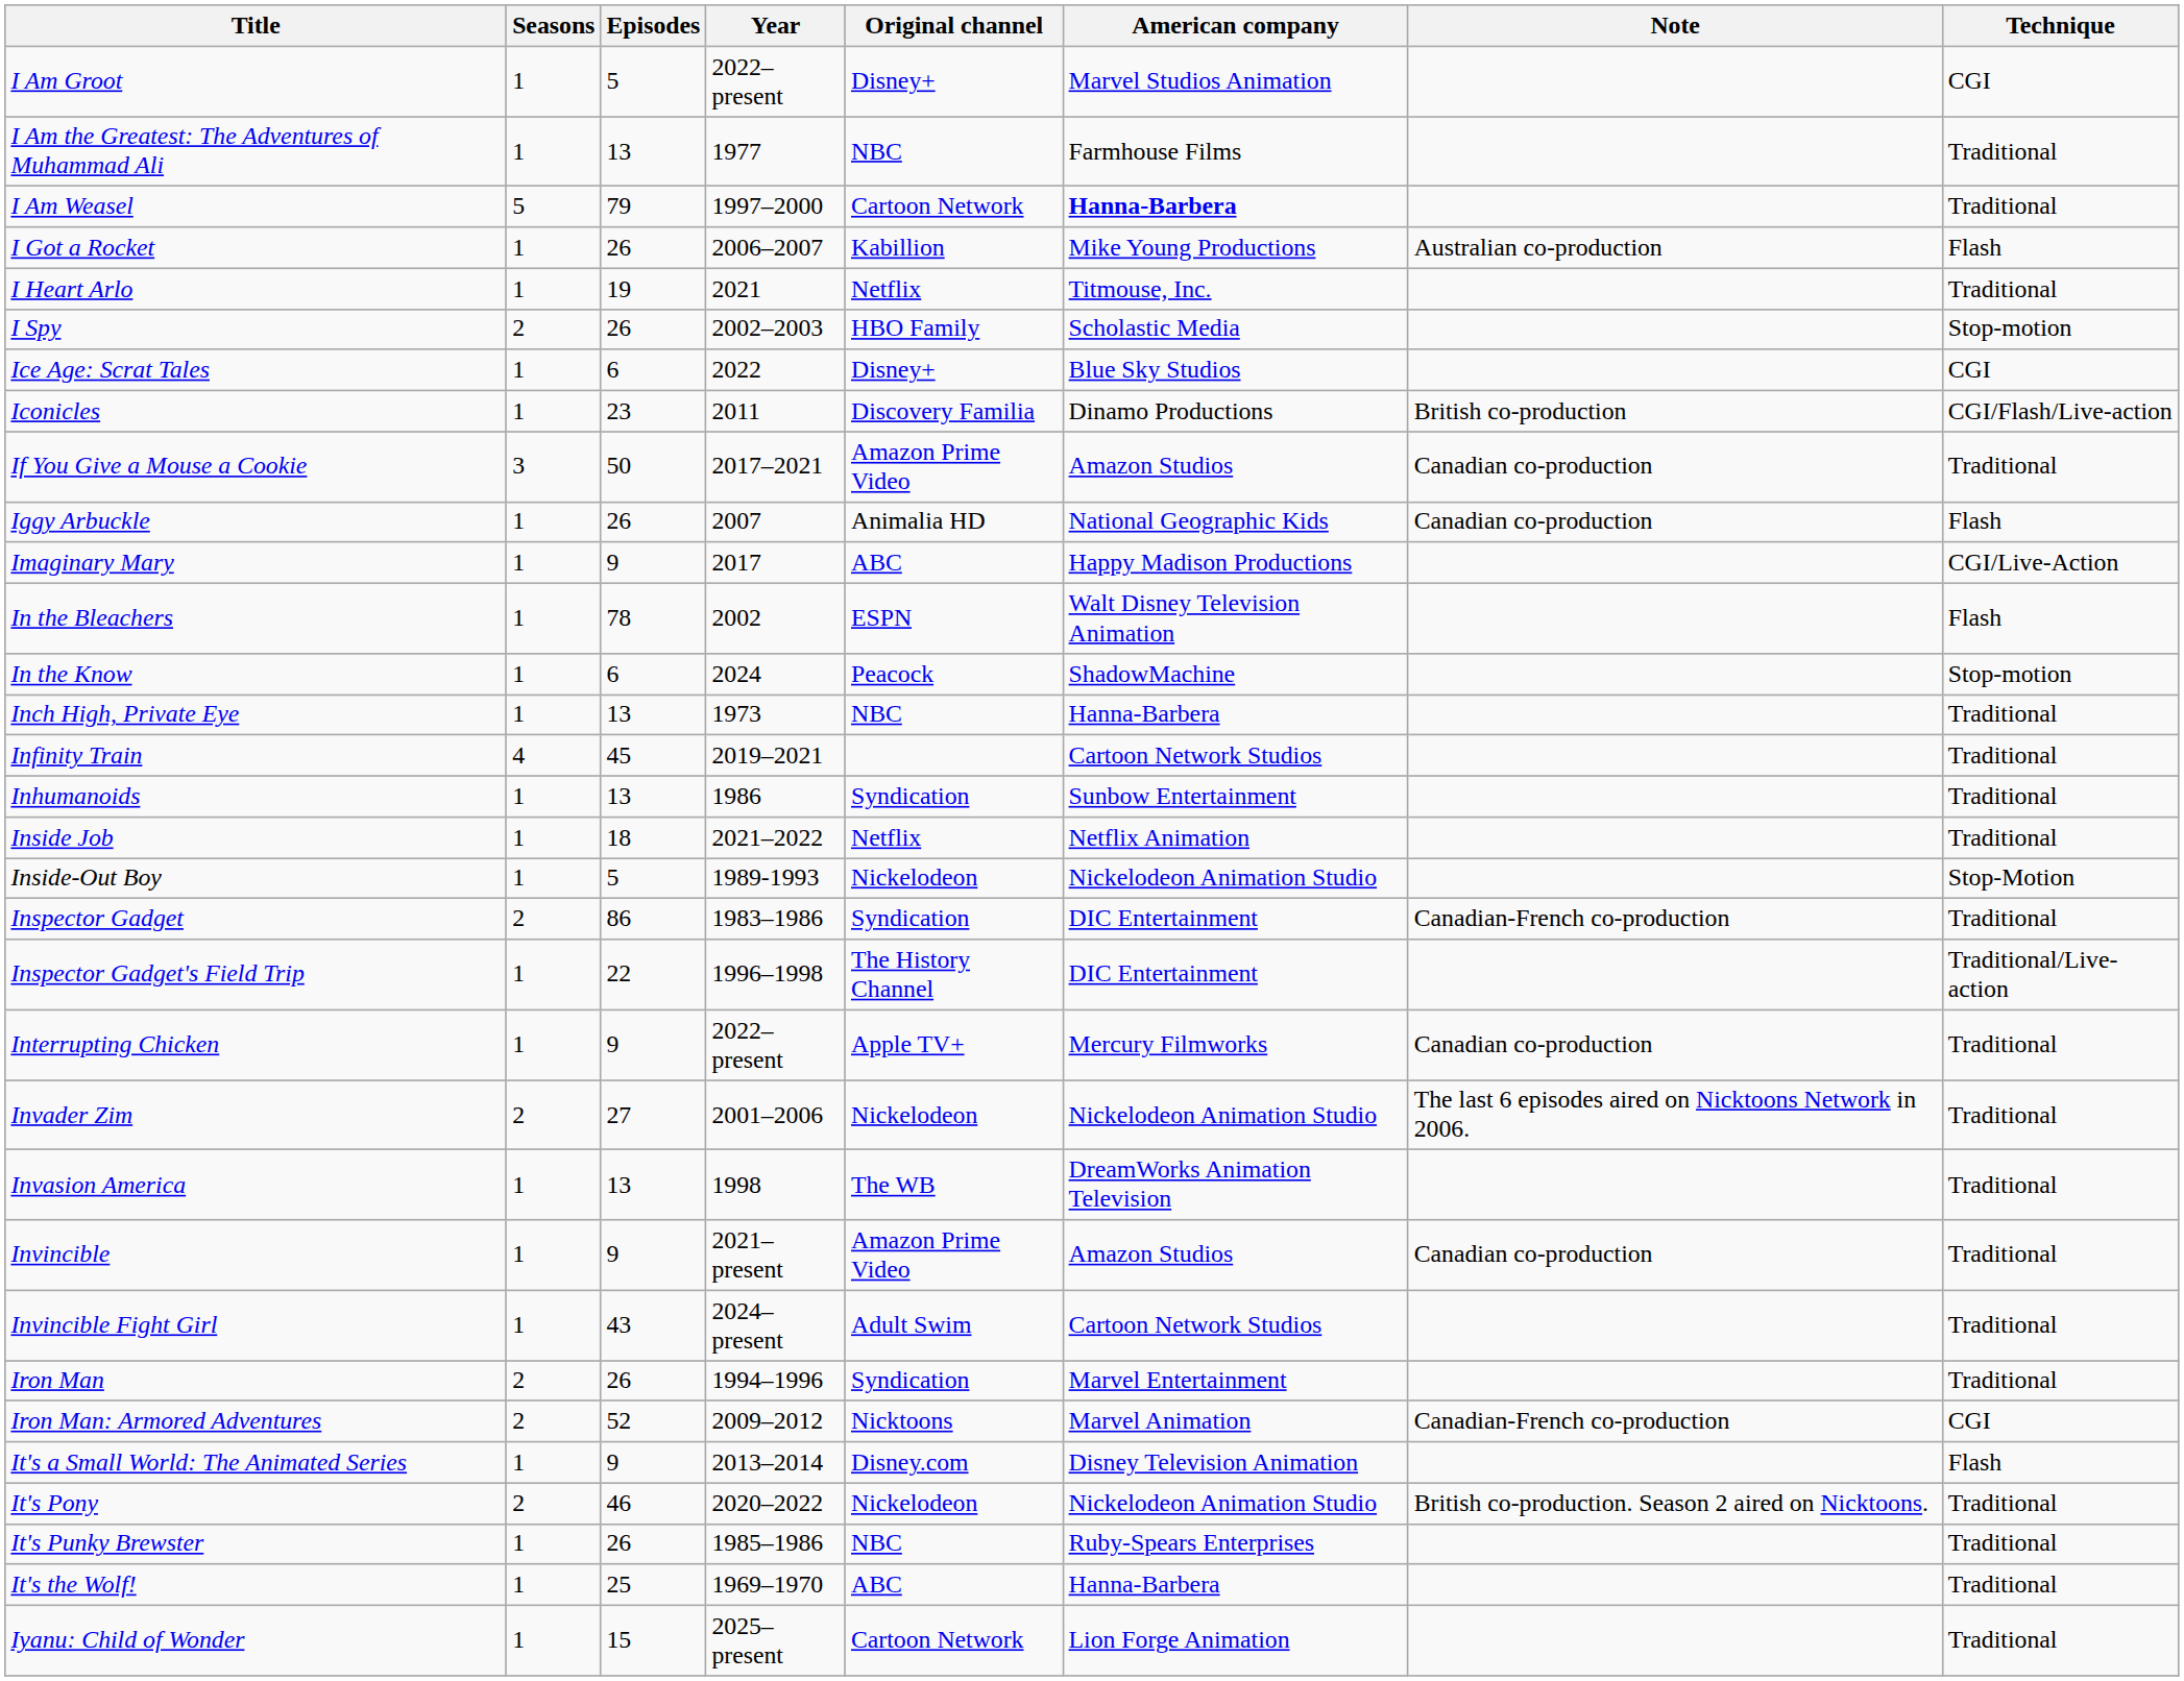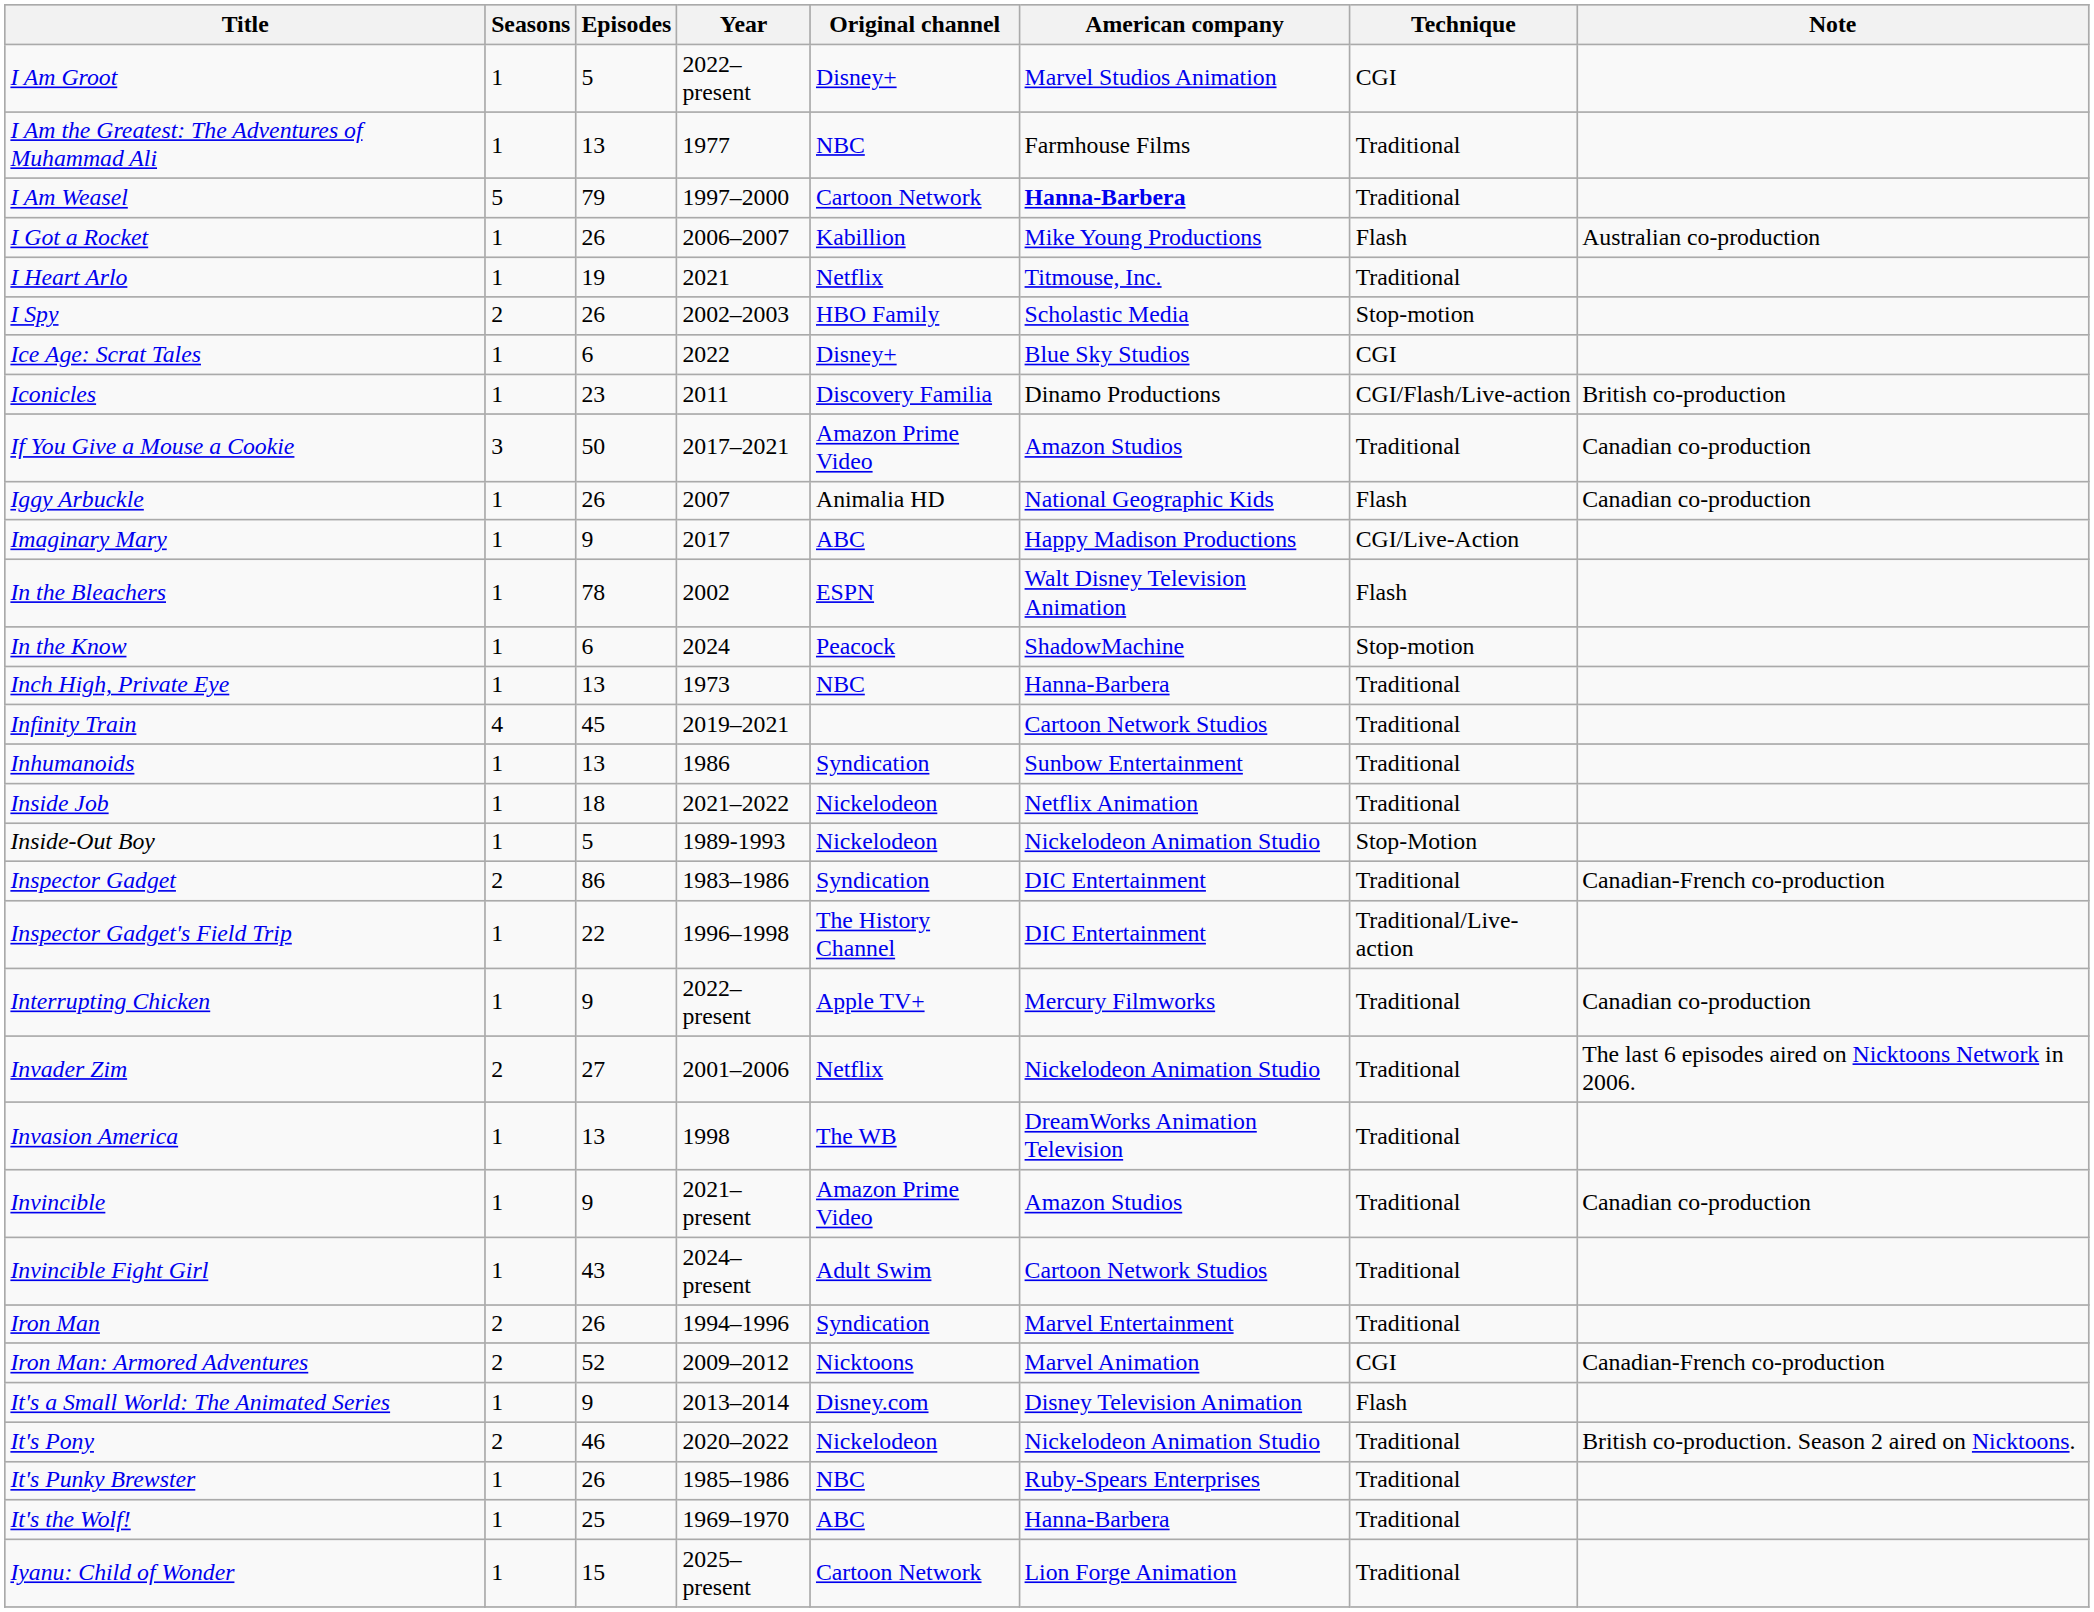columns swapped: Note <-> Technique
Inside Job | Original channel: Netflix -> Nickelodeon
Invader Zim | Original channel: Nickelodeon -> Netflix
